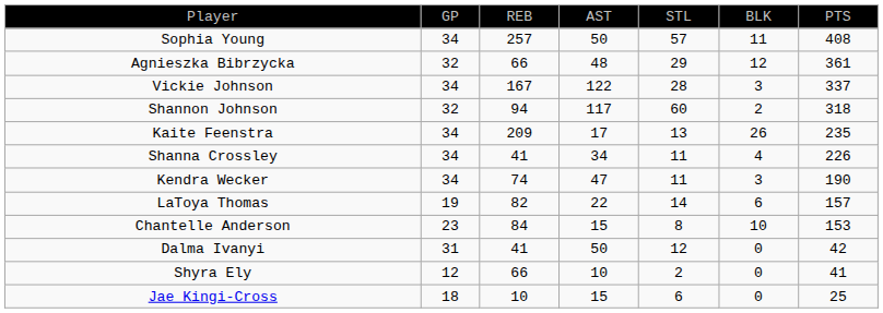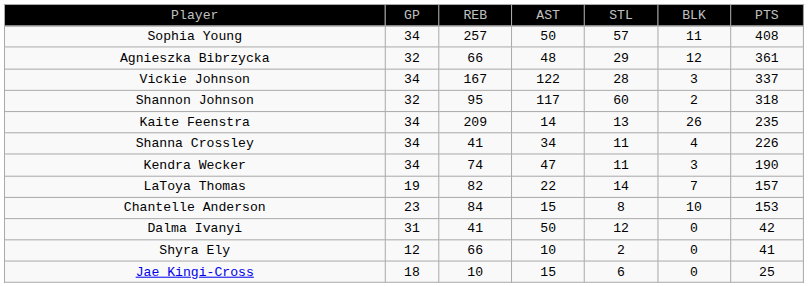Shannon Johnson | column 3: 94 -> 95
Kaite Feenstra | column 4: 17 -> 14
LaToya Thomas | column 6: 6 -> 7
